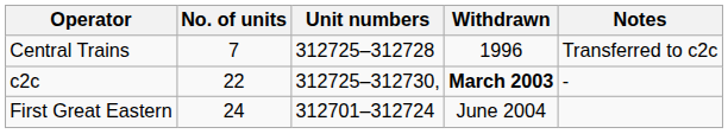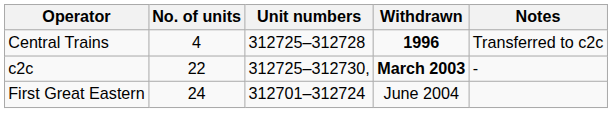Central Trains | No. of units: 7 -> 4
Central Trains | Withdrawn: normal -> bold
